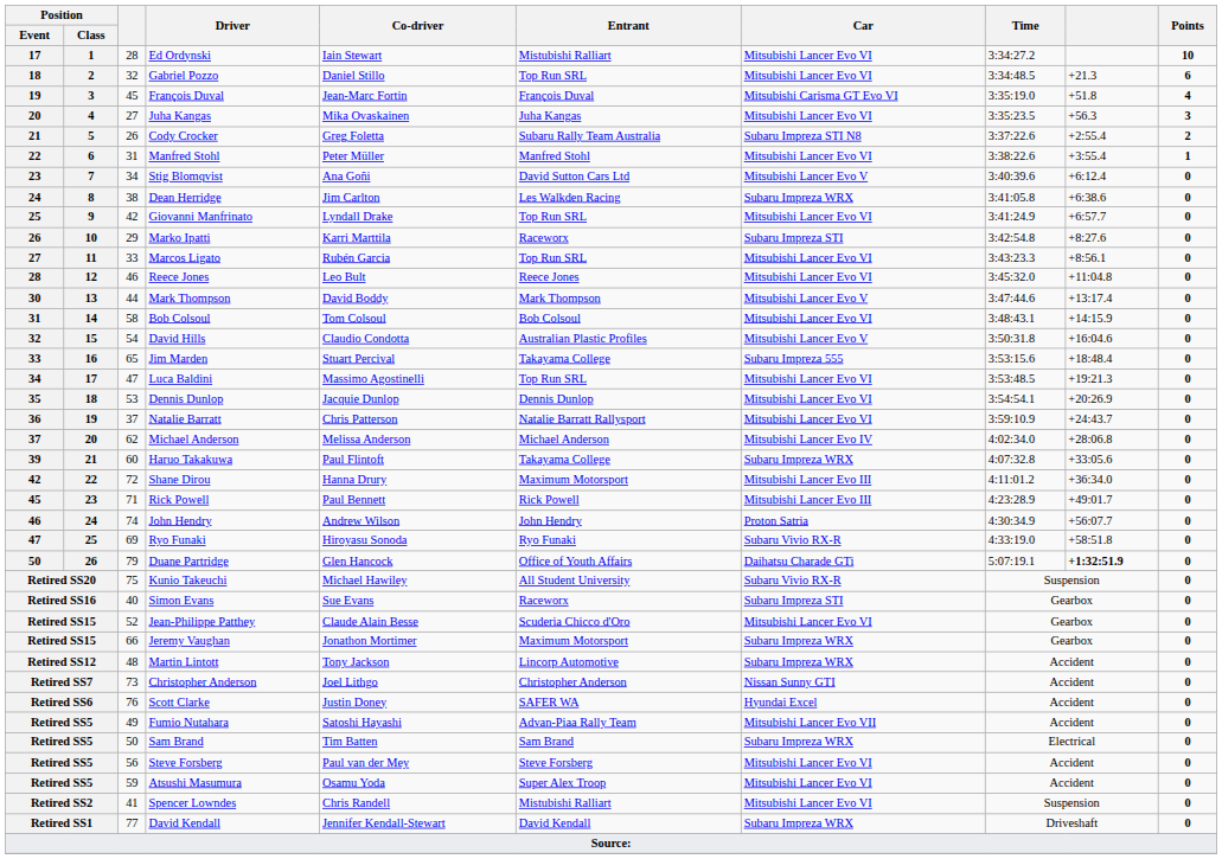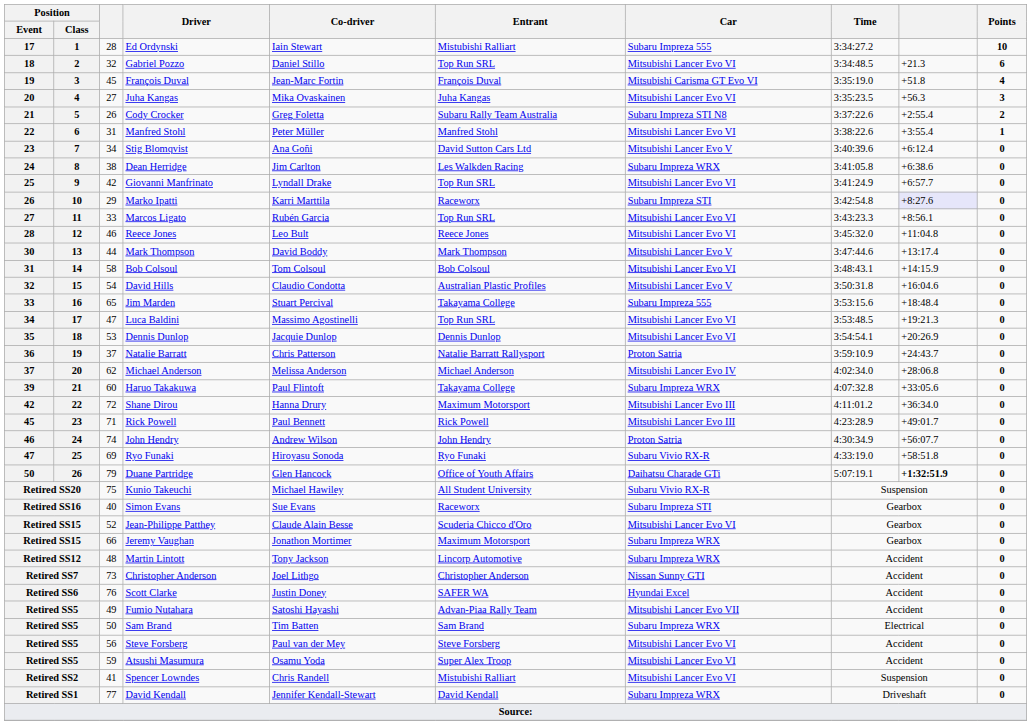Ed Ordynski | Car: Mitsubishi Lancer Evo VI -> Subaru Impreza 555
Marko Ipatti | column 9: no background -> lavender background
Natalie Barratt | Car: Mitsubishi Lancer Evo VI -> Proton Satria
